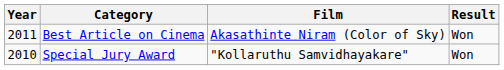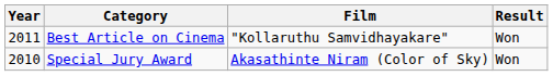Best Article on Cinema | Film: Akasathinte Niram (Color of Sky) -> "Kollaruthu Samvidhayakare"
Special Jury Award | Film: "Kollaruthu Samvidhayakare" -> Akasathinte Niram (Color of Sky)
